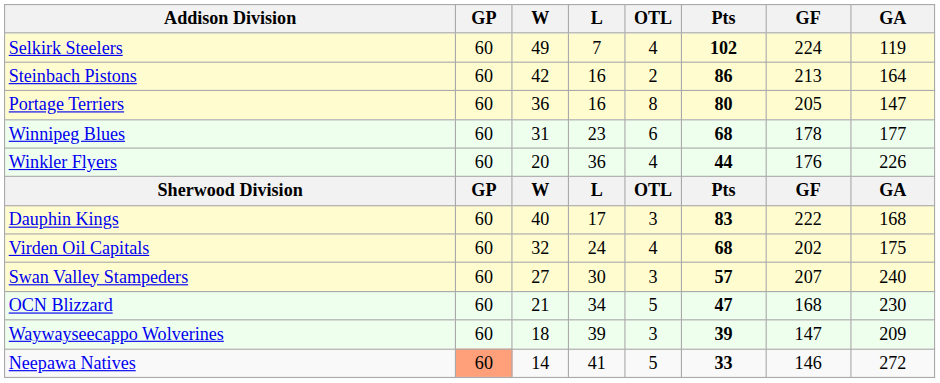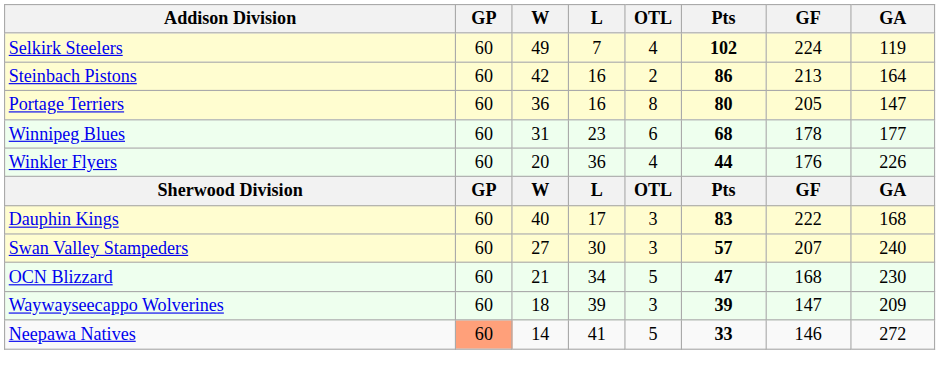- row: Virden Oil Capitals | 60 | 32 | 24 | 4 | 68 | 202 | 175
